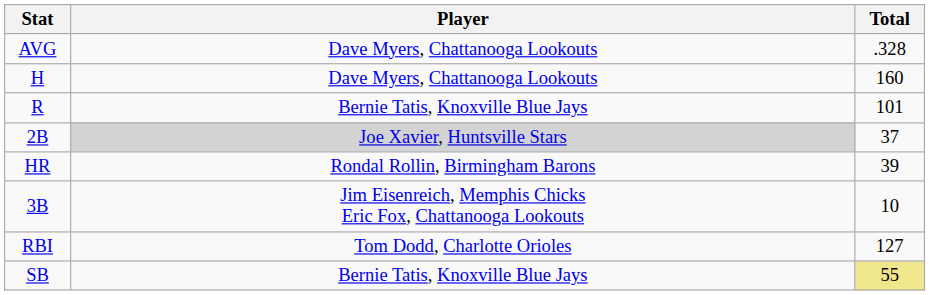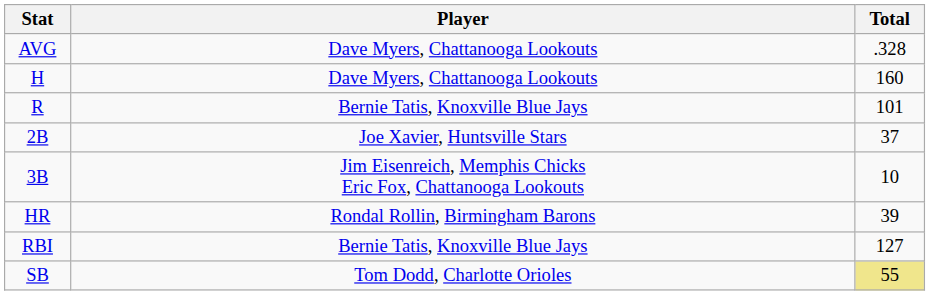2B | Player: lightgrey background -> no background
rows swapped: 3B <-> HR
RBI | Player: Tom Dodd, Charlotte Orioles -> Bernie Tatis, Knoxville Blue Jays
SB | Player: Bernie Tatis, Knoxville Blue Jays -> Tom Dodd, Charlotte Orioles
